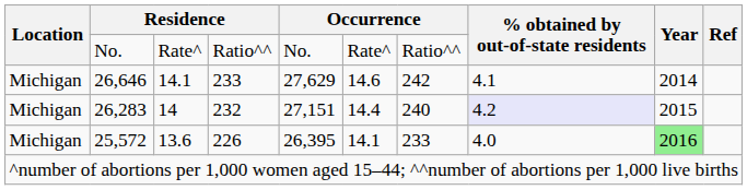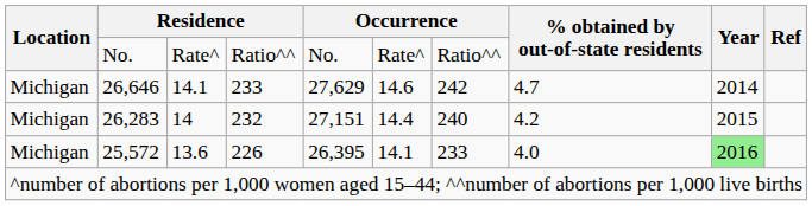26,646 | % obtained by out-of-state residents: 4.1 -> 4.7
26,283 | % obtained by out-of-state residents: lavender background -> no background
